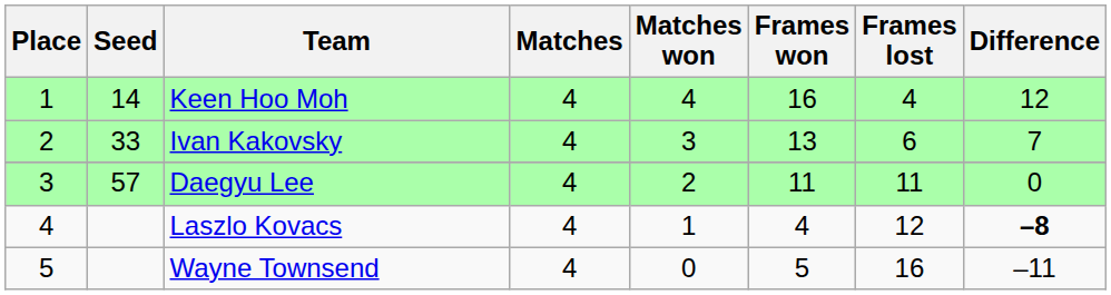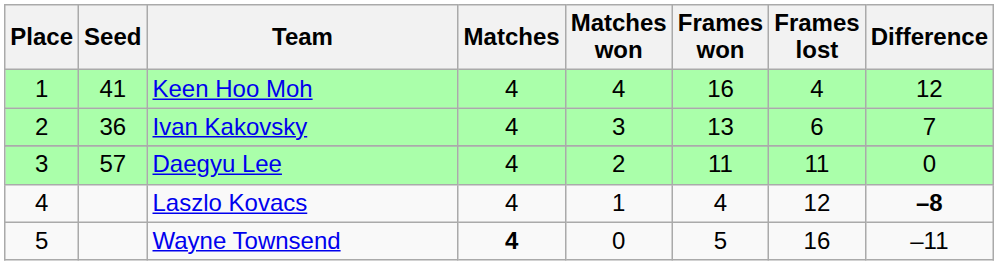Keen Hoo Moh | Seed: 14 -> 41
Ivan Kakovsky | Seed: 33 -> 36
Wayne Townsend | Matches: normal -> bold
